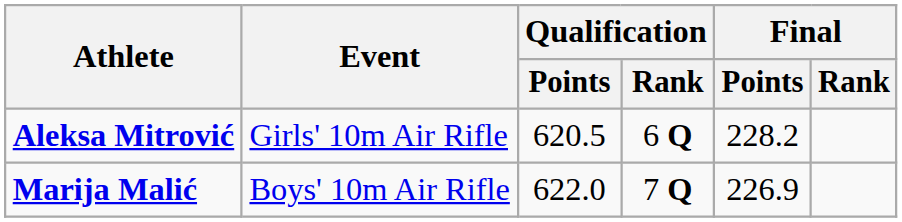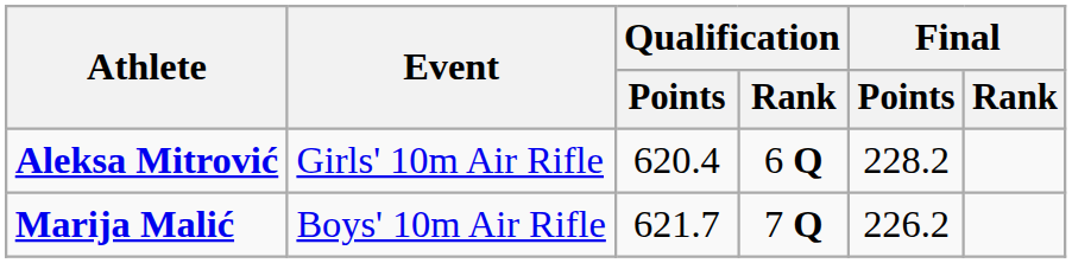Aleksa Mitrović | Qualification / Points: 620.5 -> 620.4
Marija Malić | Qualification / Points: 622.0 -> 621.7
Marija Malić | Final / Points: 226.9 -> 226.2
